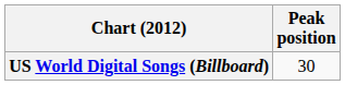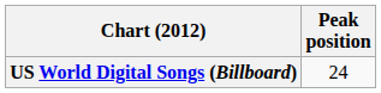US World Digital Songs (Billboard) | Peak position: 30 -> 24
